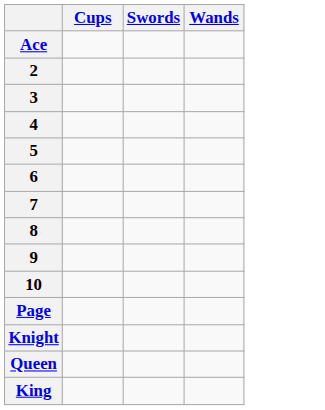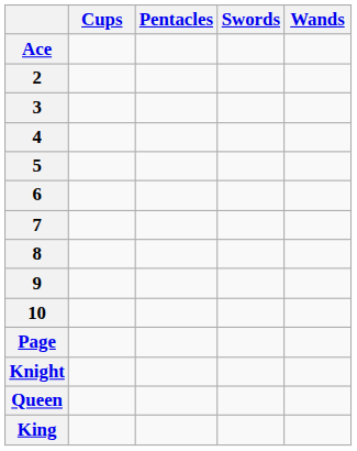+ column: Pentacles
